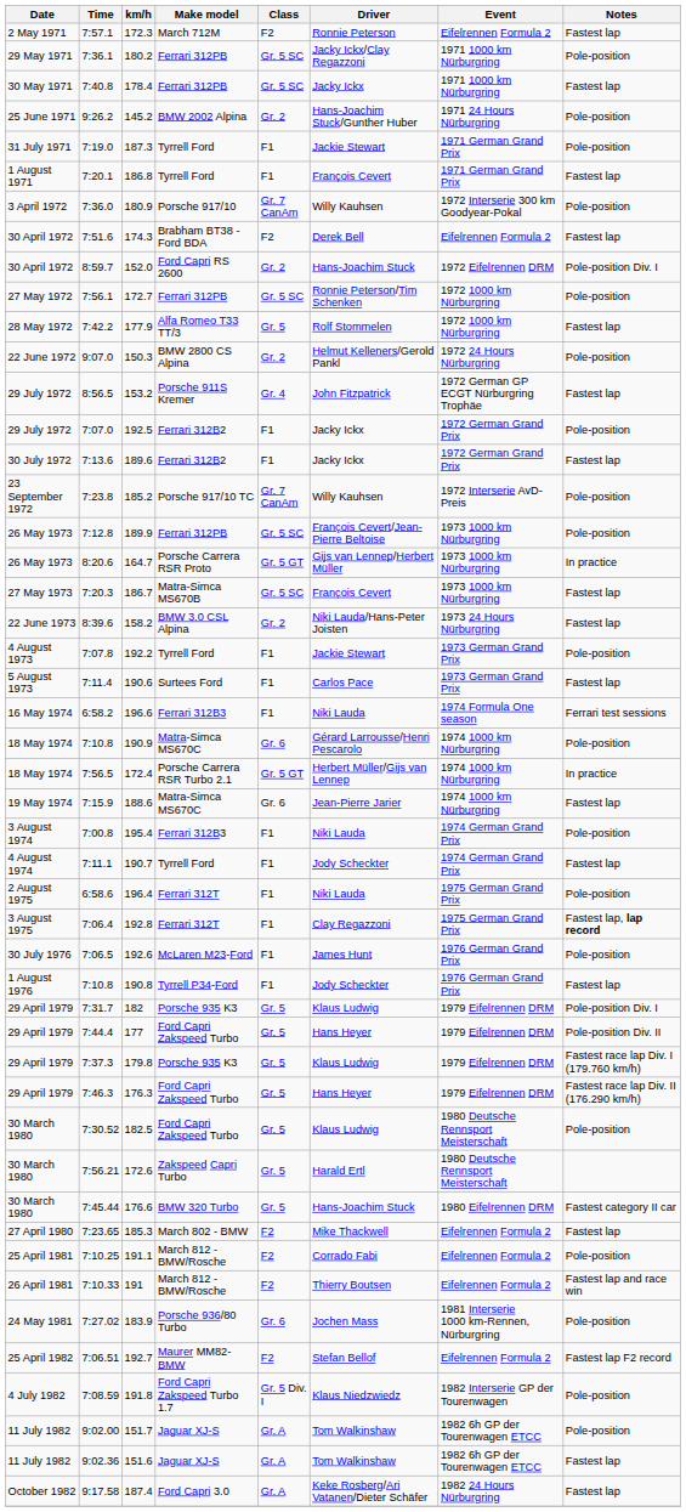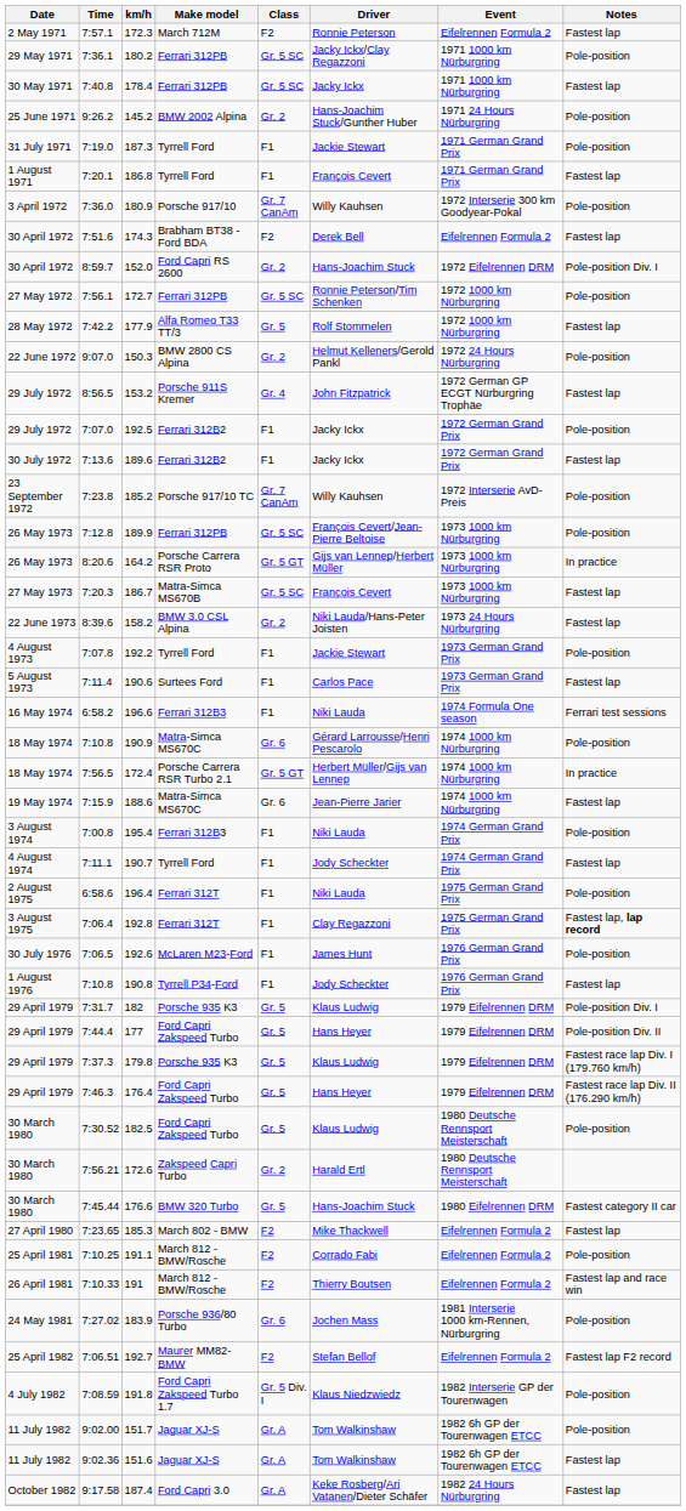8:20.6 | km/h: 164.7 -> 164.2
7:46.3 | km/h: 176.3 -> 176.4
7:56.21 | Class: Gr. 5 -> Gr. 2
